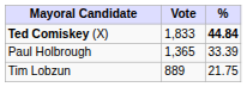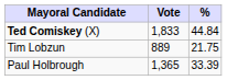Ted Comiskey (X) | %: bold -> normal
rows swapped: Paul Holbrough <-> Tim Lobzun
